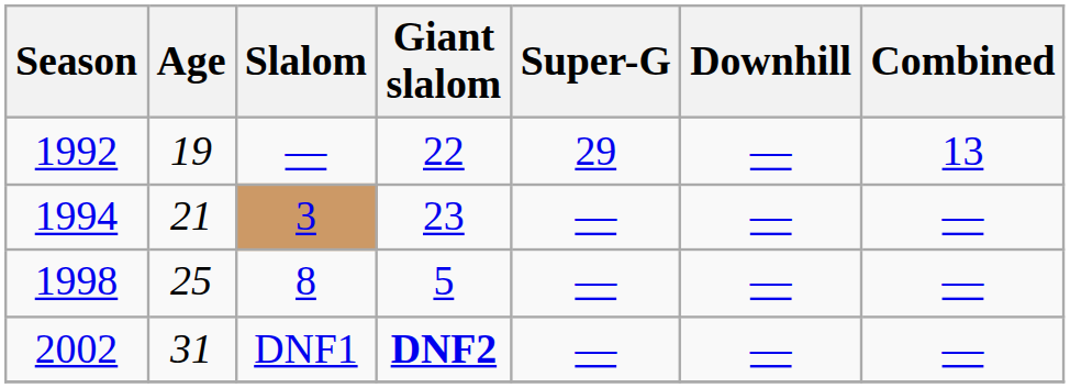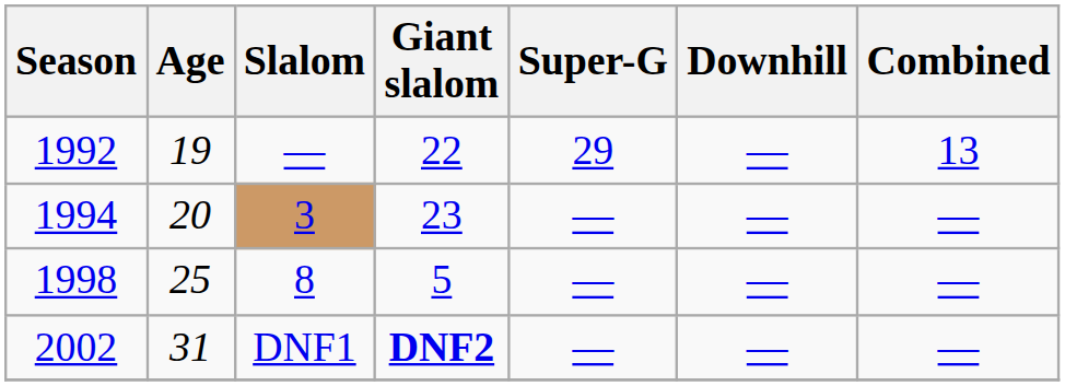1994 | Age: 21 -> 20
